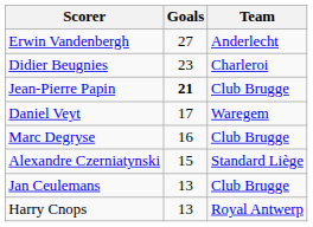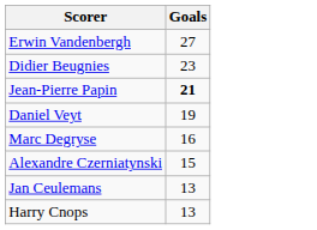- column: Team | Anderlecht | Charleroi | Club Brugge | Waregem | Club Brugge | Standard Liège | Club Brugge | Royal Antwerp
Daniel Veyt | Goals: 17 -> 19
